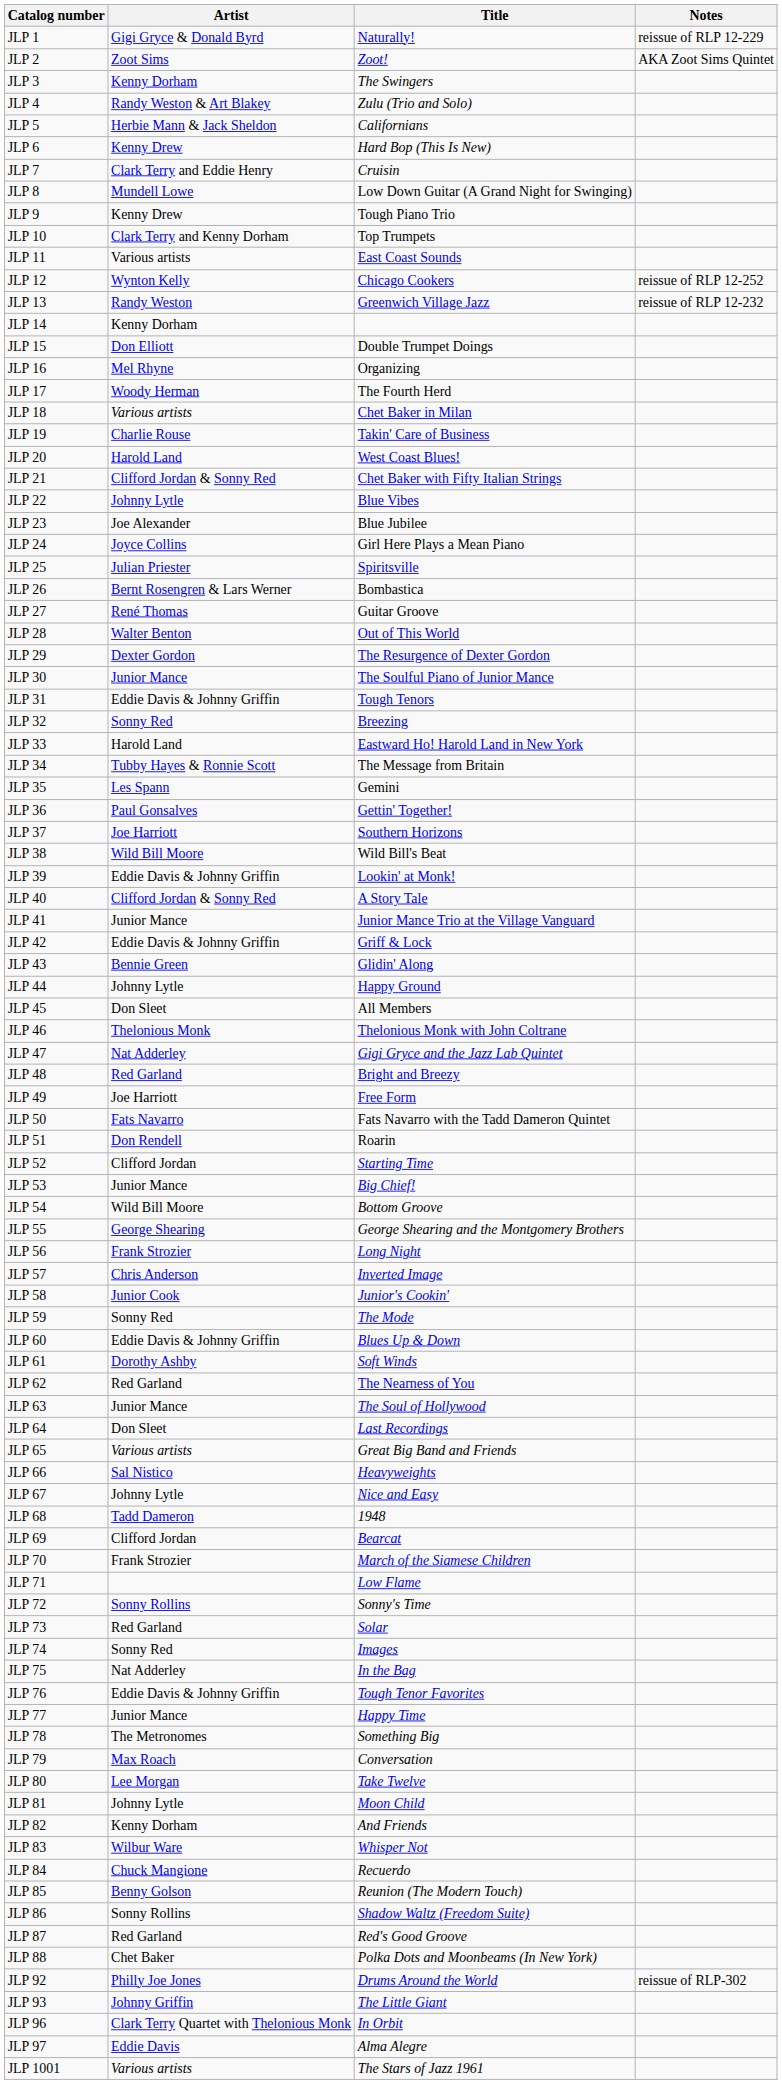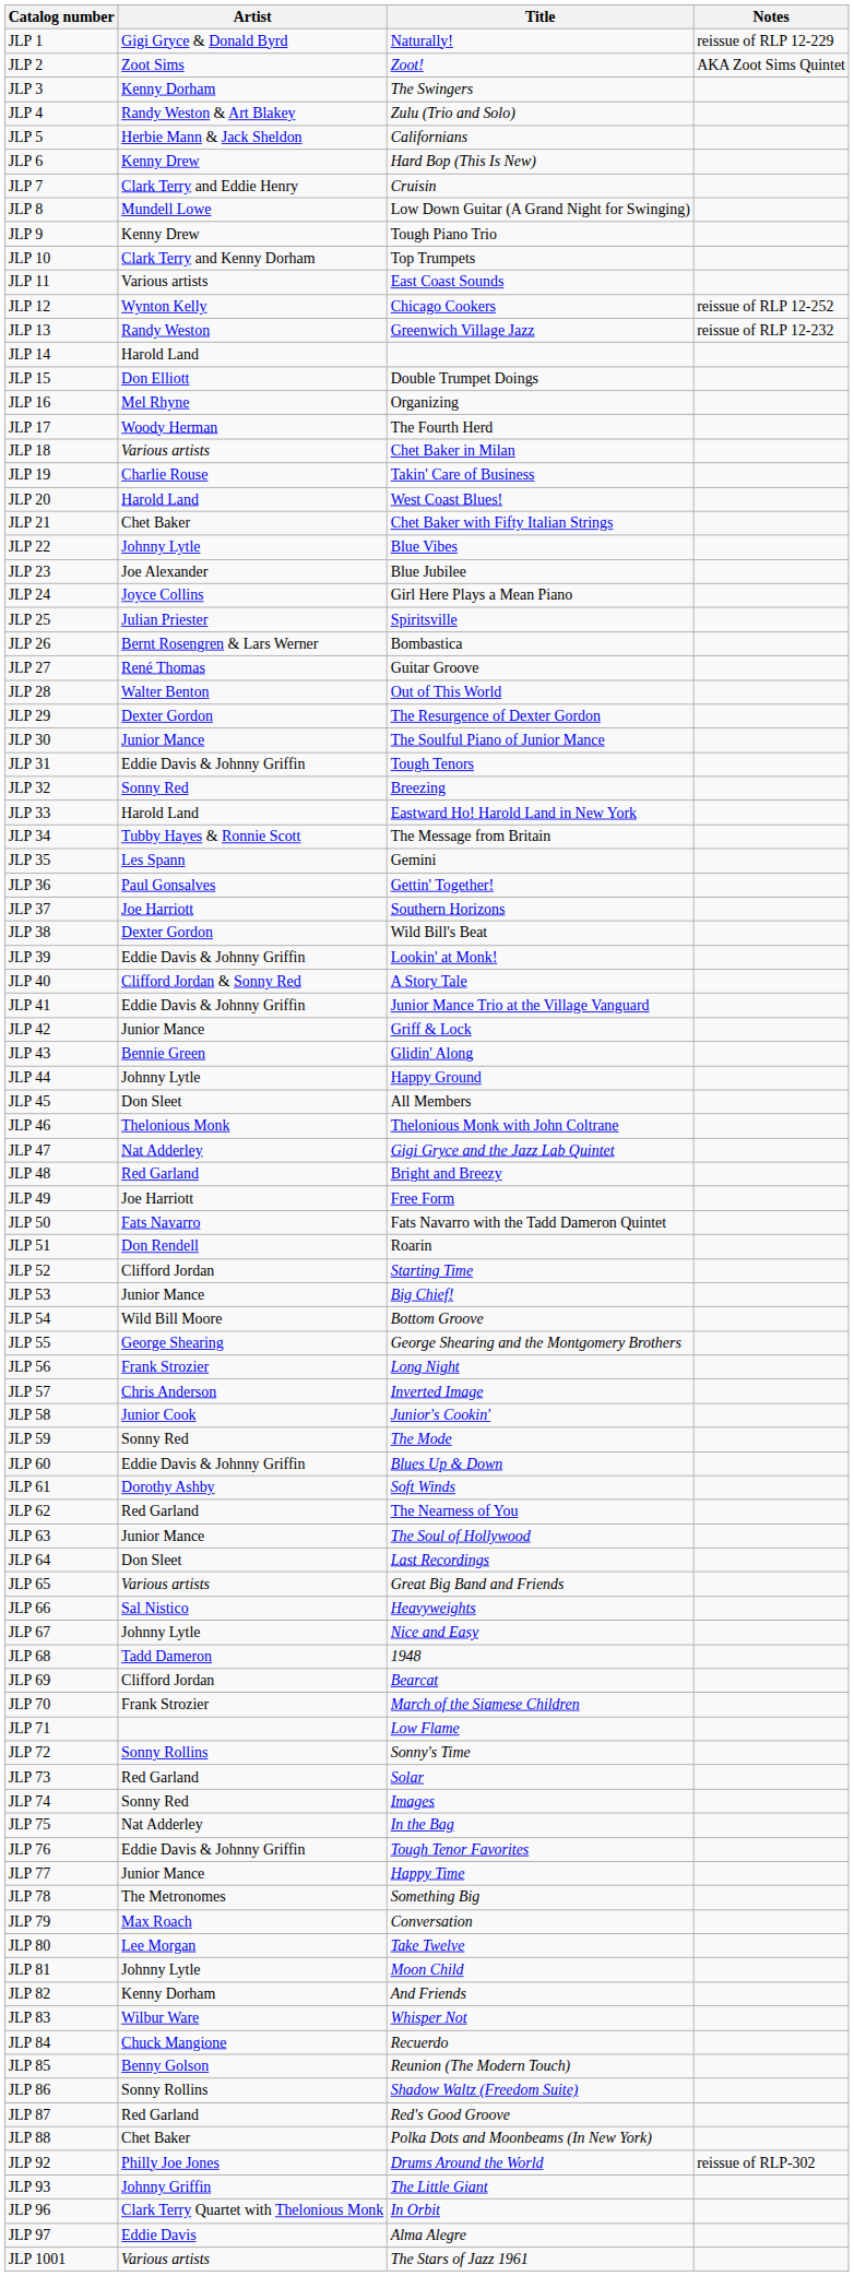JLP 14 | Artist: Kenny Dorham -> Harold Land
JLP 21 | Artist: Clifford Jordan & Sonny Red -> Chet Baker
JLP 38 | Artist: Wild Bill Moore -> Dexter Gordon
JLP 41 | Artist: Junior Mance -> Eddie Davis & Johnny Griffin
JLP 42 | Artist: Eddie Davis & Johnny Griffin -> Junior Mance
